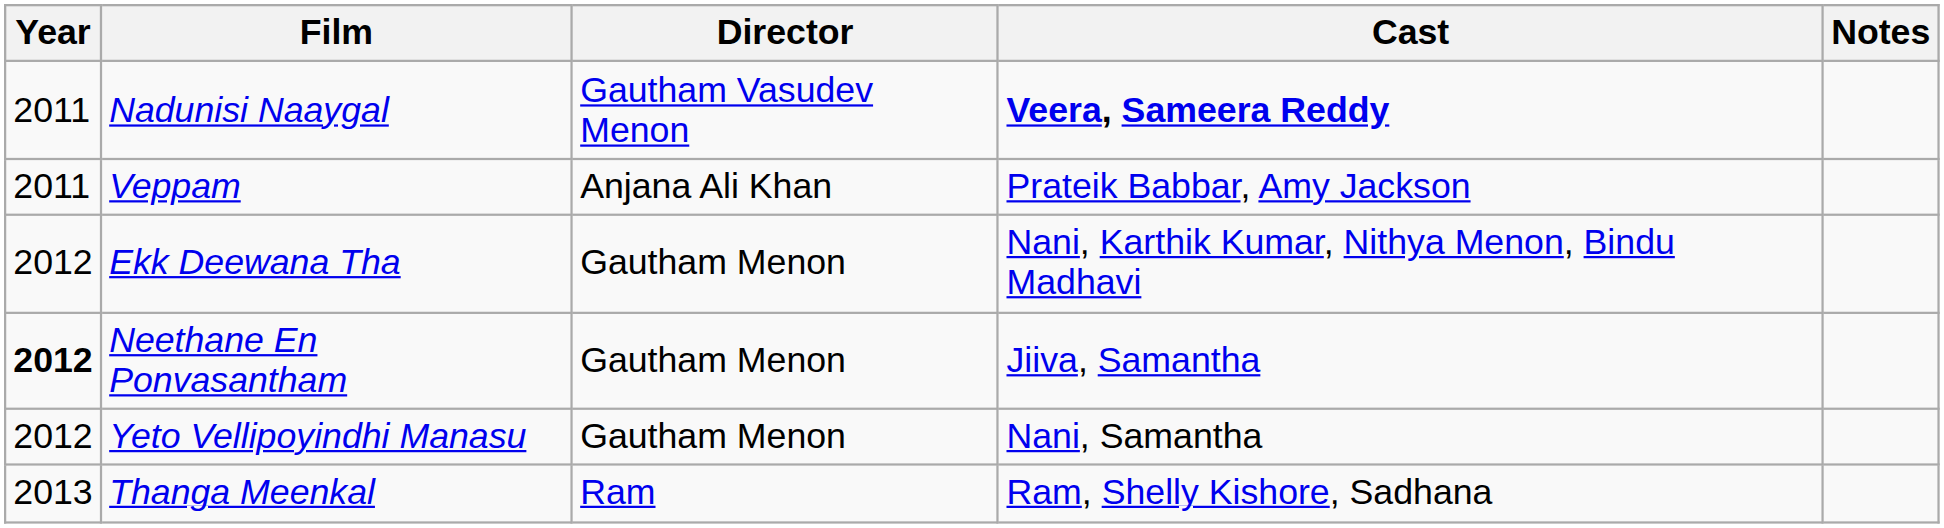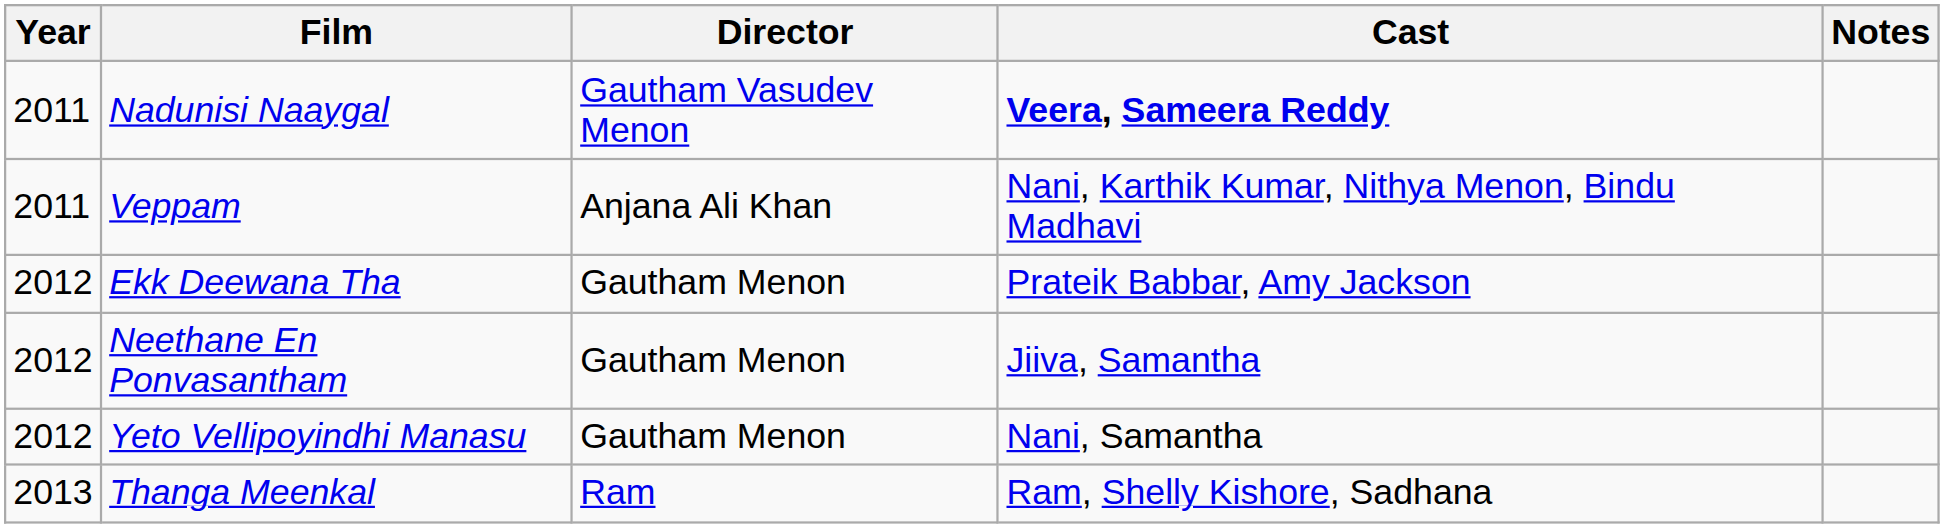Veppam | Cast: Prateik Babbar, Amy Jackson -> Nani, Karthik Kumar, Nithya Menon, Bindu Madhavi
Ekk Deewana Tha | Cast: Nani, Karthik Kumar, Nithya Menon, Bindu Madhavi -> Prateik Babbar, Amy Jackson
Neethane En Ponvasantham | Year: bold -> normal
